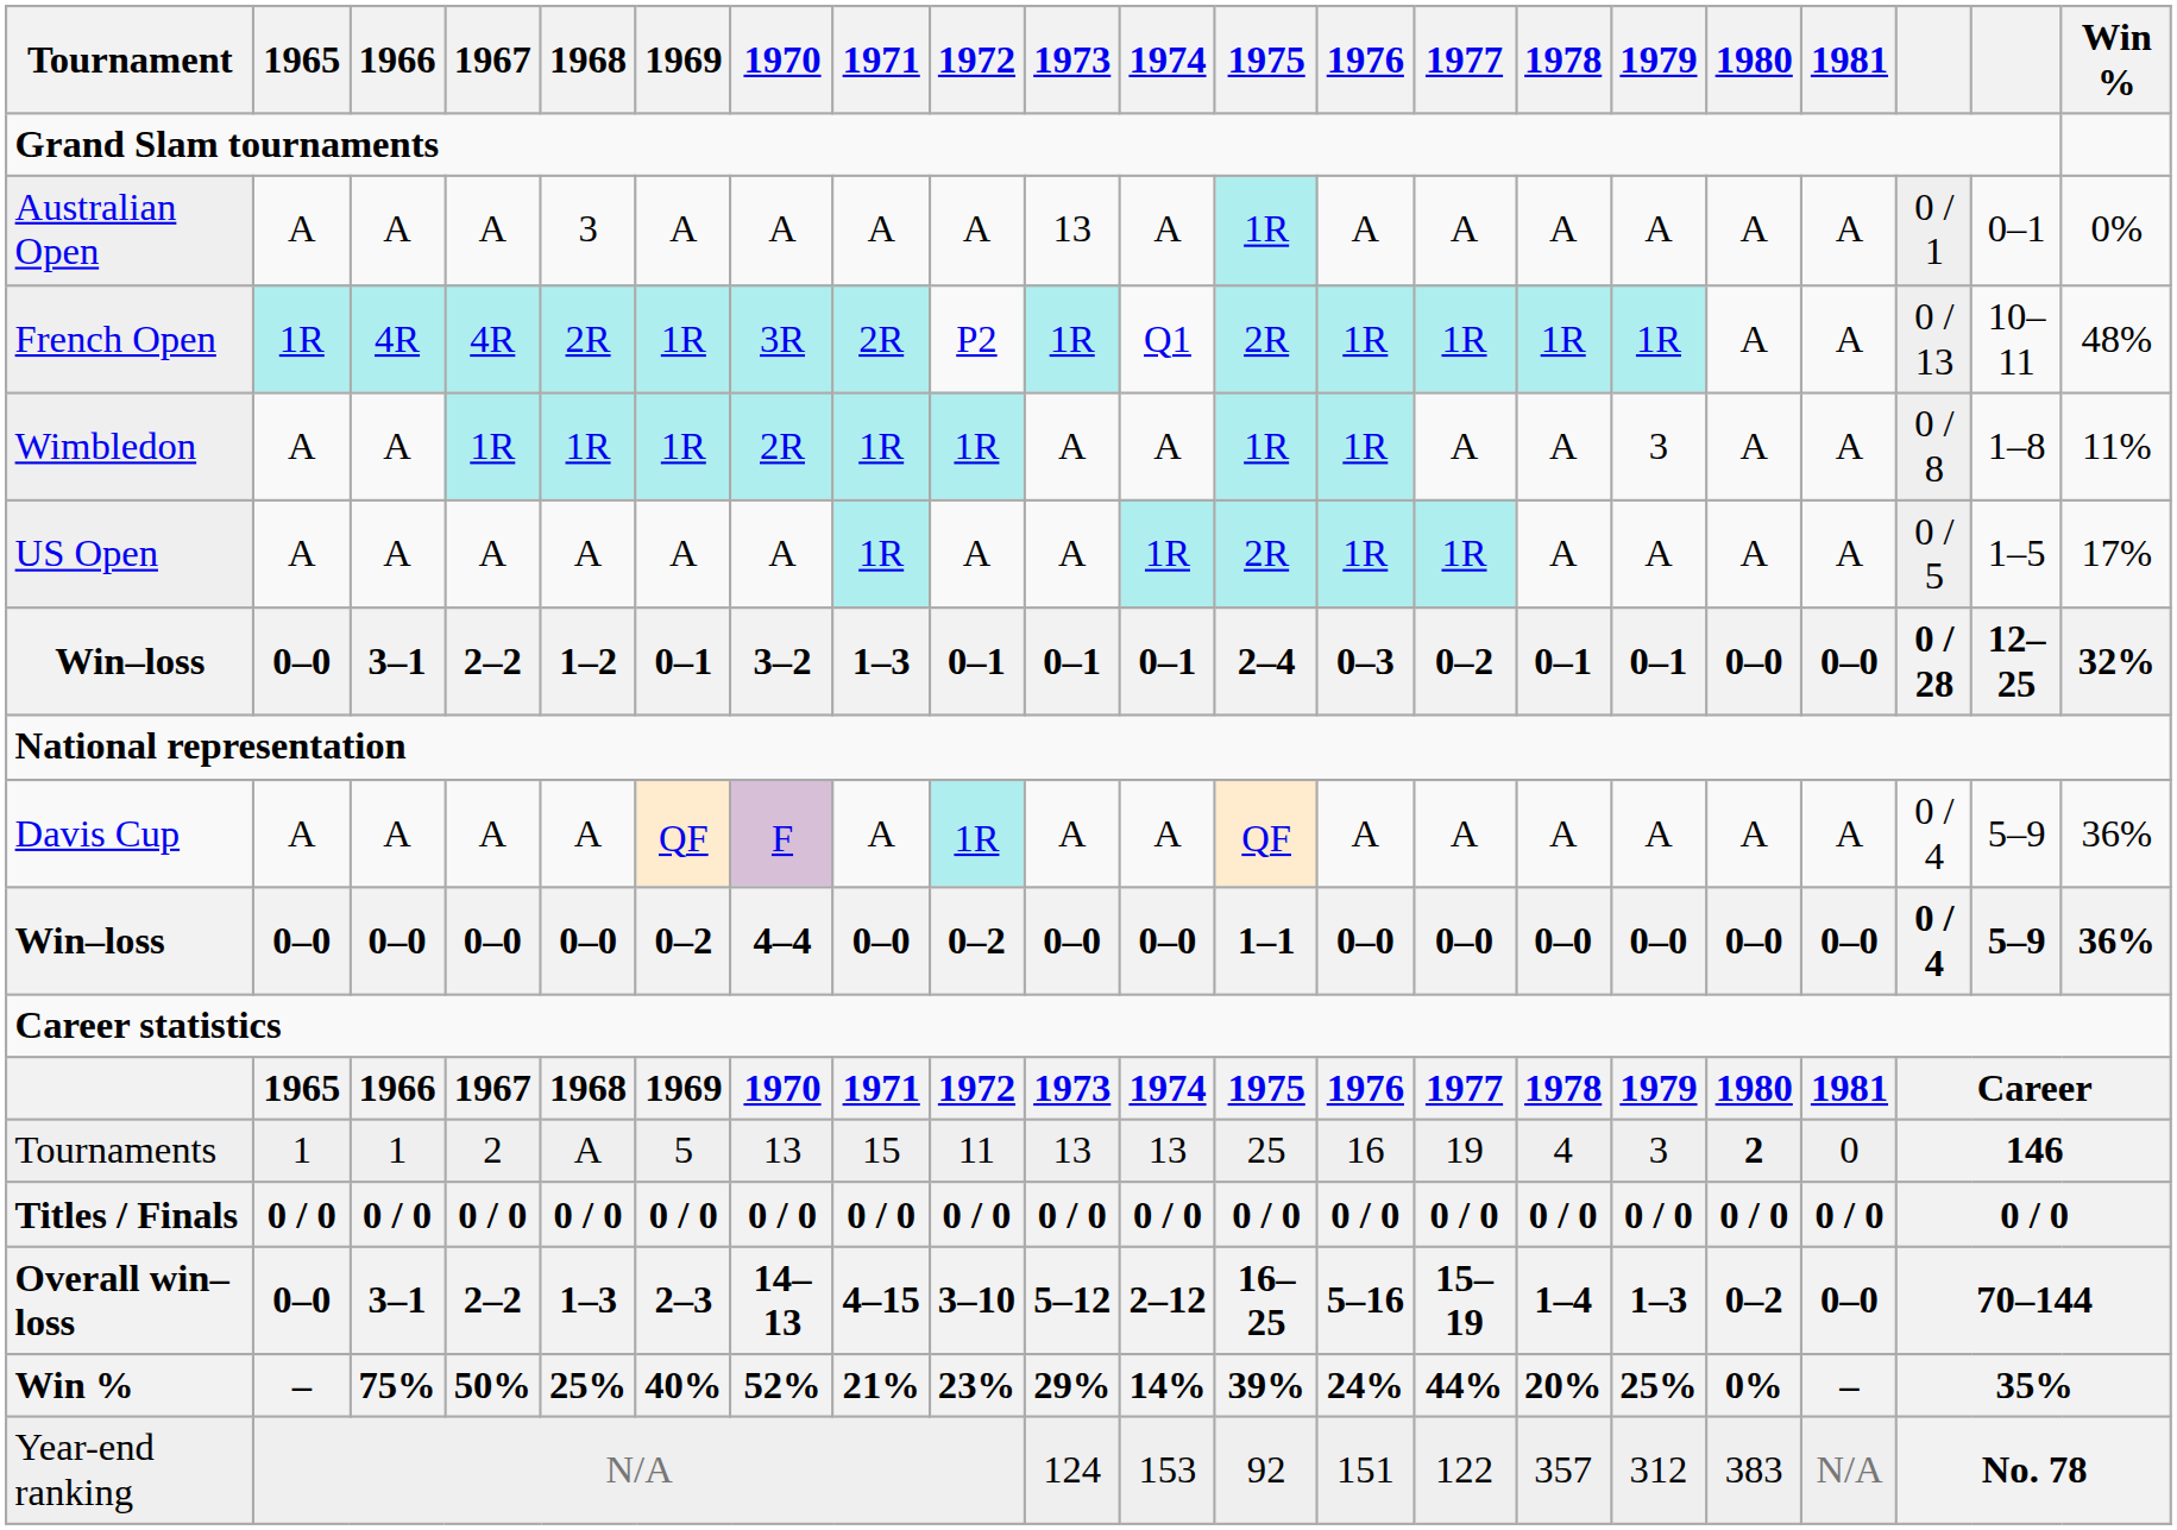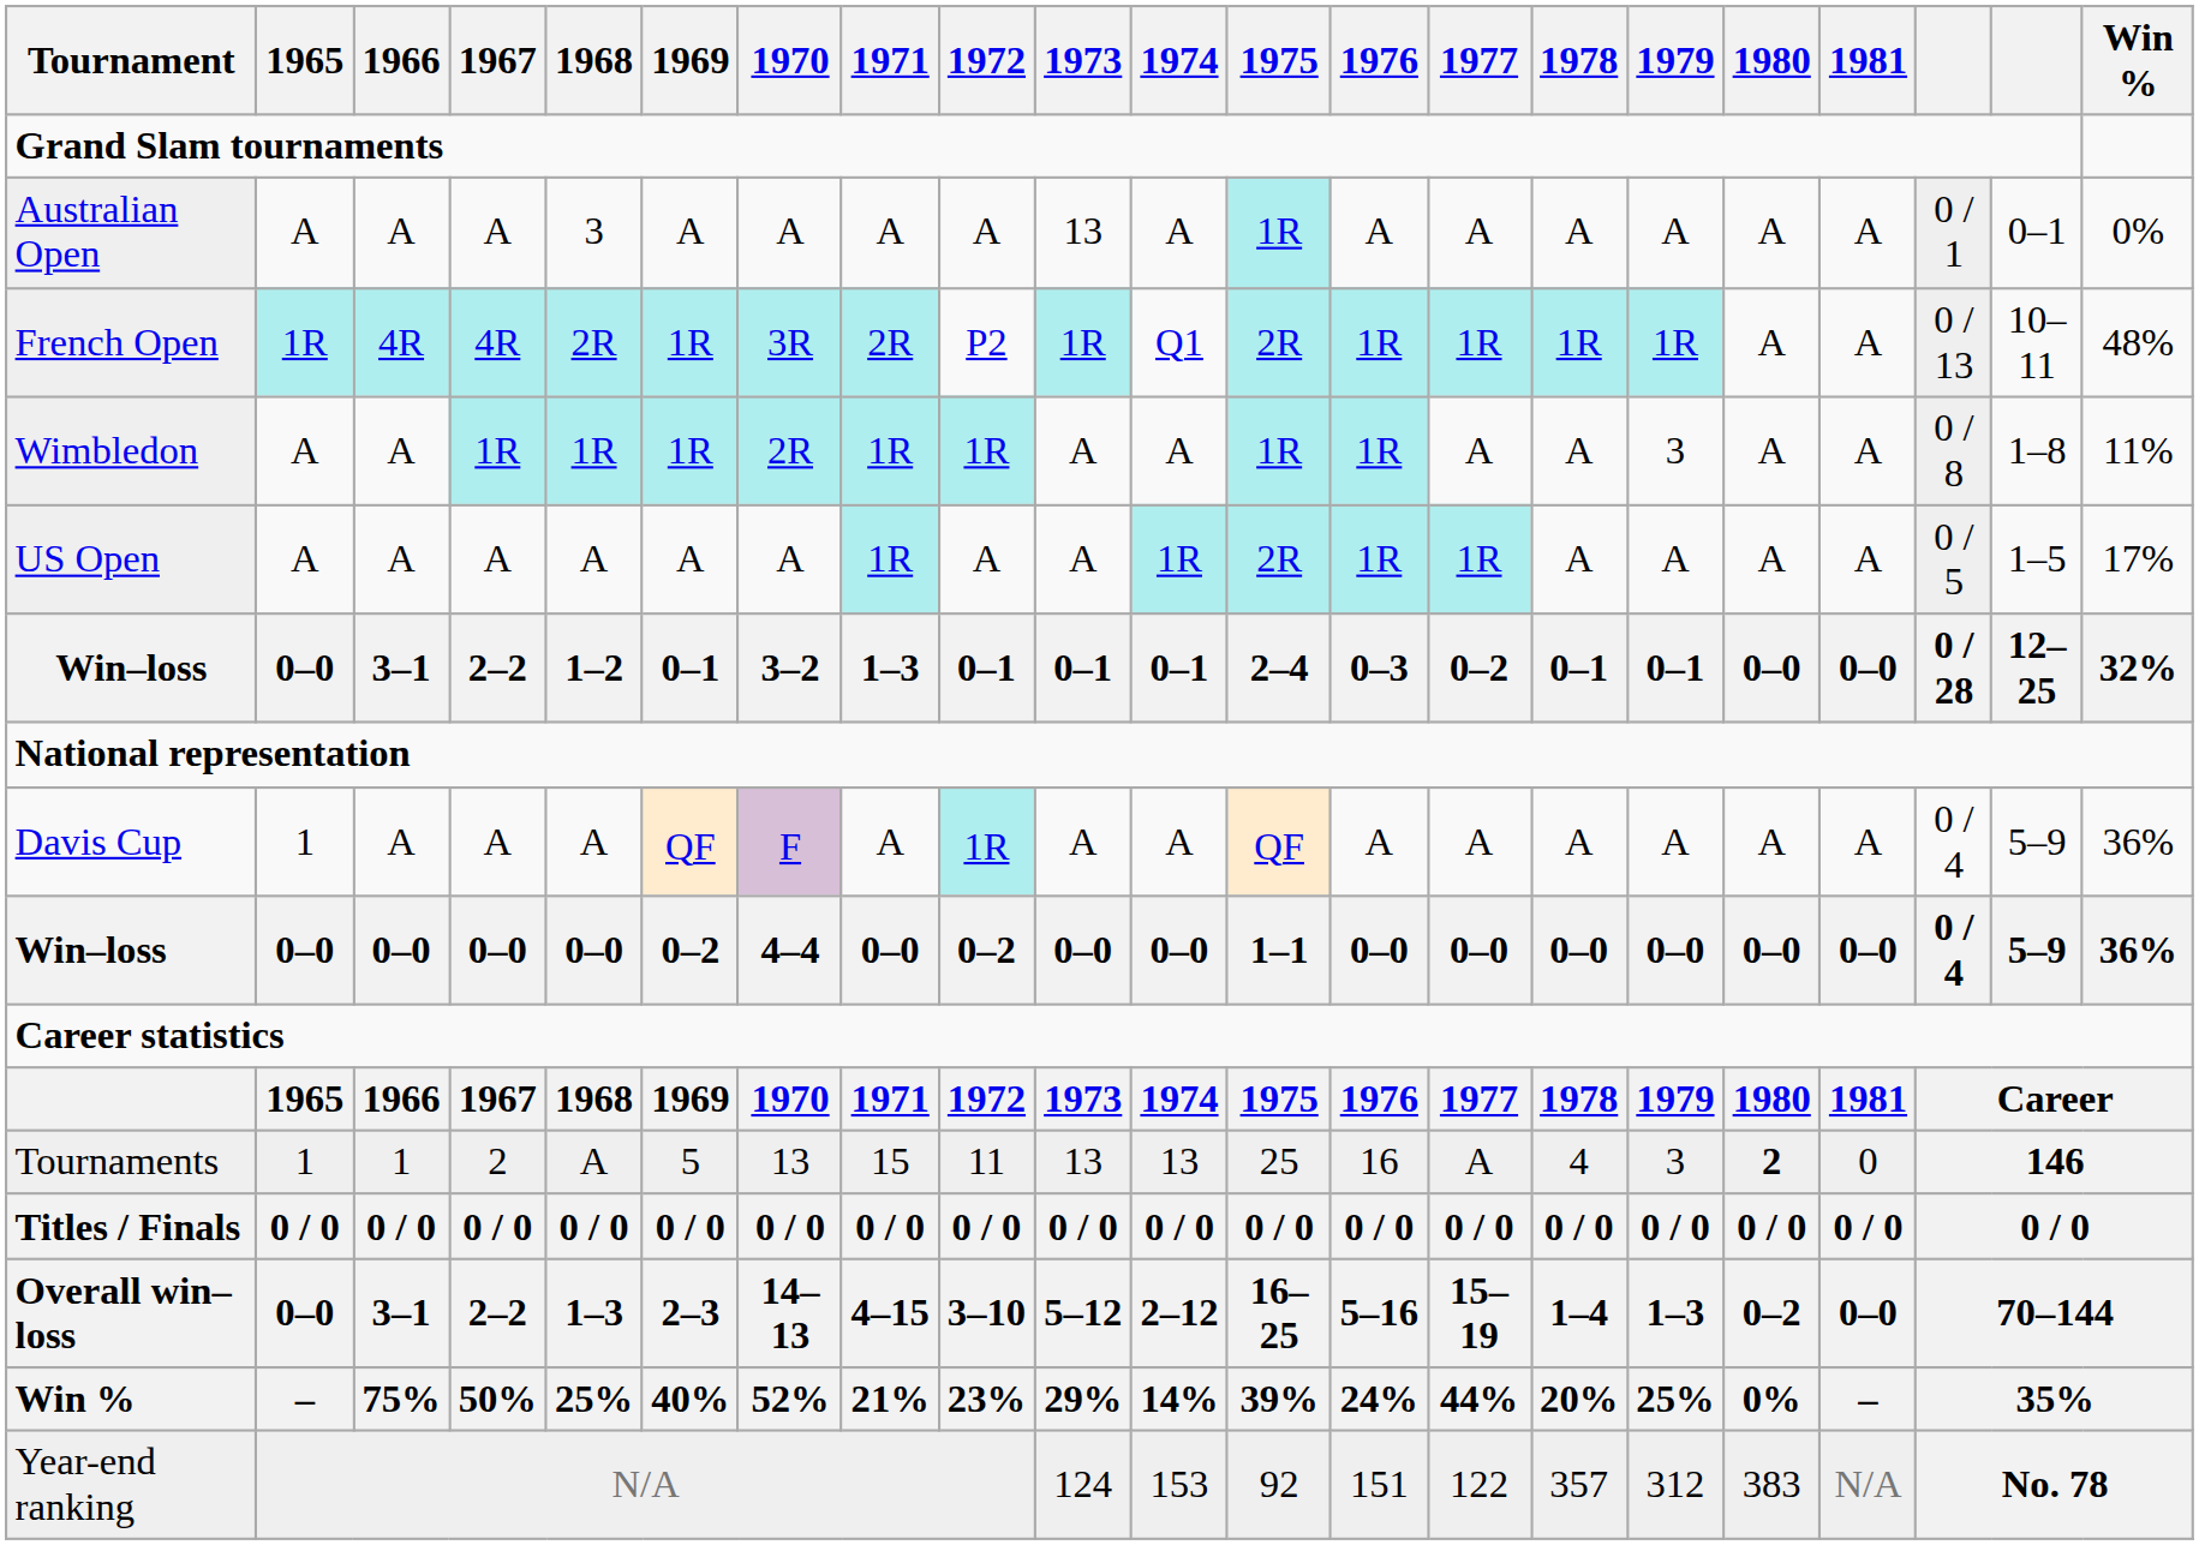Davis Cup | 1965: A -> 1
Tournaments | 1977: 19 -> A
